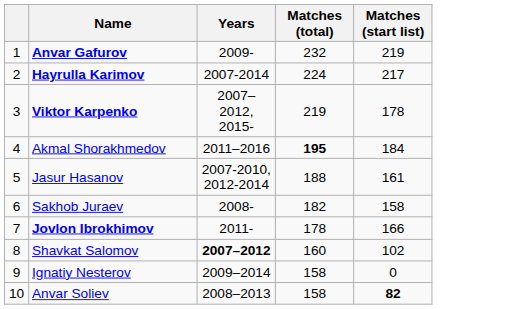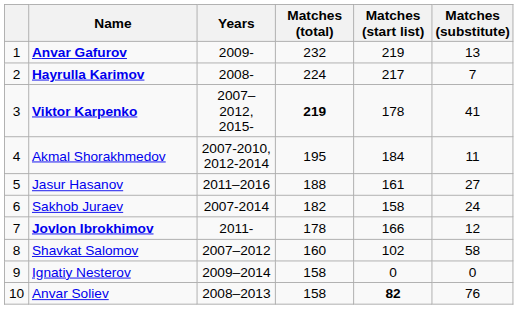+ column: Matches (substitute) | 13 | 7 | 41 | 11 | 27 | 24 | 12 | 58 | 0 | 76
Hayrulla Karimov | Years: 2007-2014 -> 2008-
Viktor Karpenko | Matches (total): normal -> bold
Akmal Shorakhmedov | Years: 2011–2016 -> 2007-2010, 2012-2014
Akmal Shorakhmedov | Matches (total): bold -> normal
Jasur Hasanov | Years: 2007-2010, 2012-2014 -> 2011–2016
Sakhob Juraev | Years: 2008- -> 2007-2014
Shavkat Salomov | Years: bold -> normal
